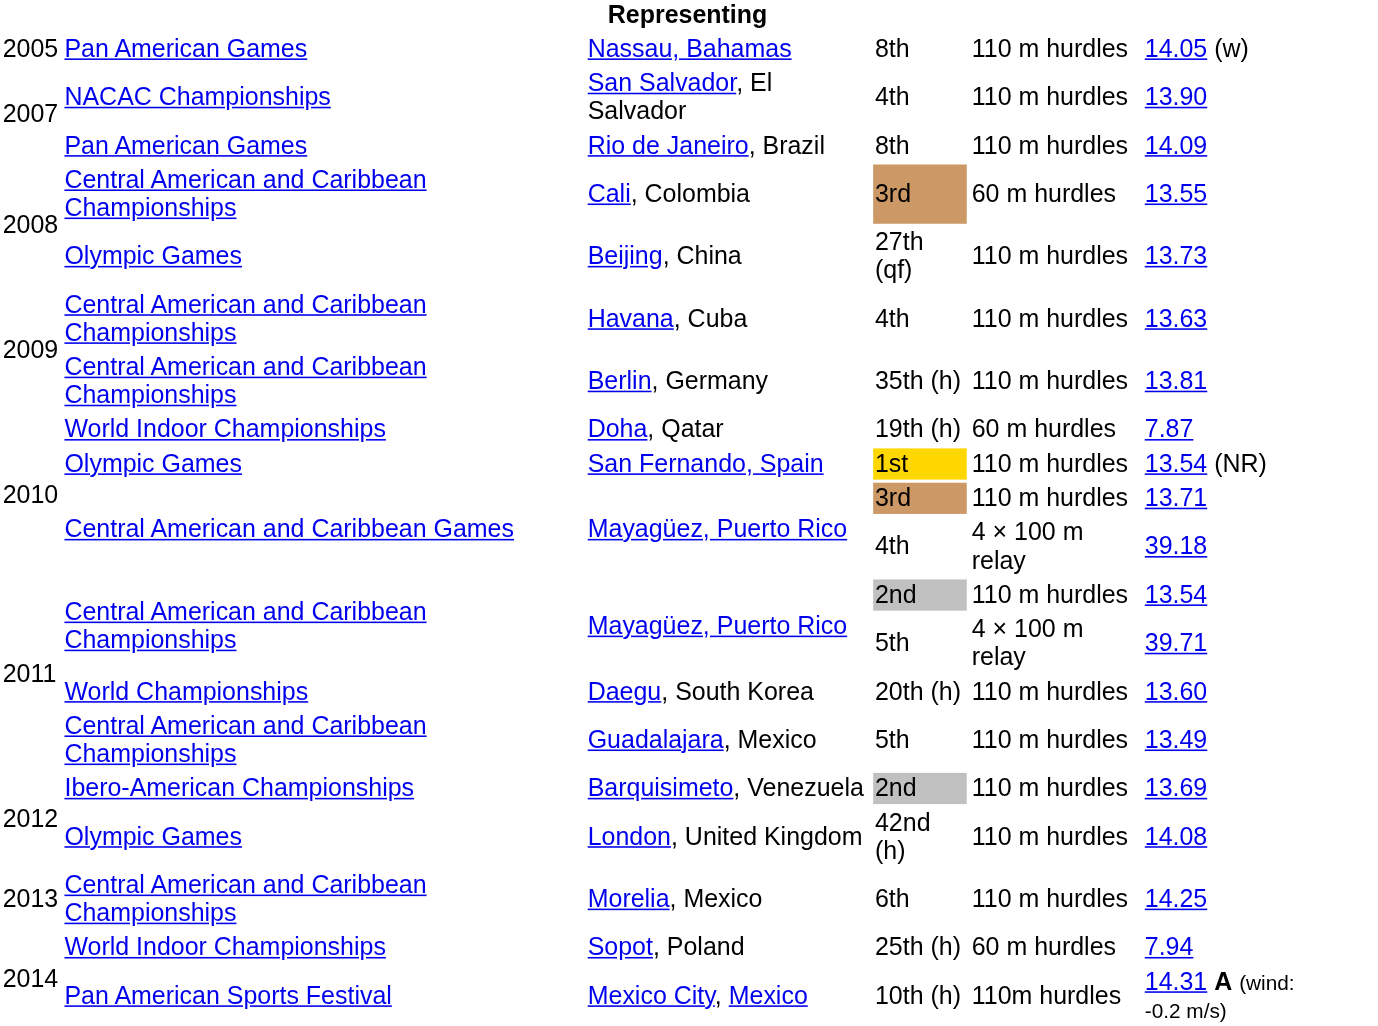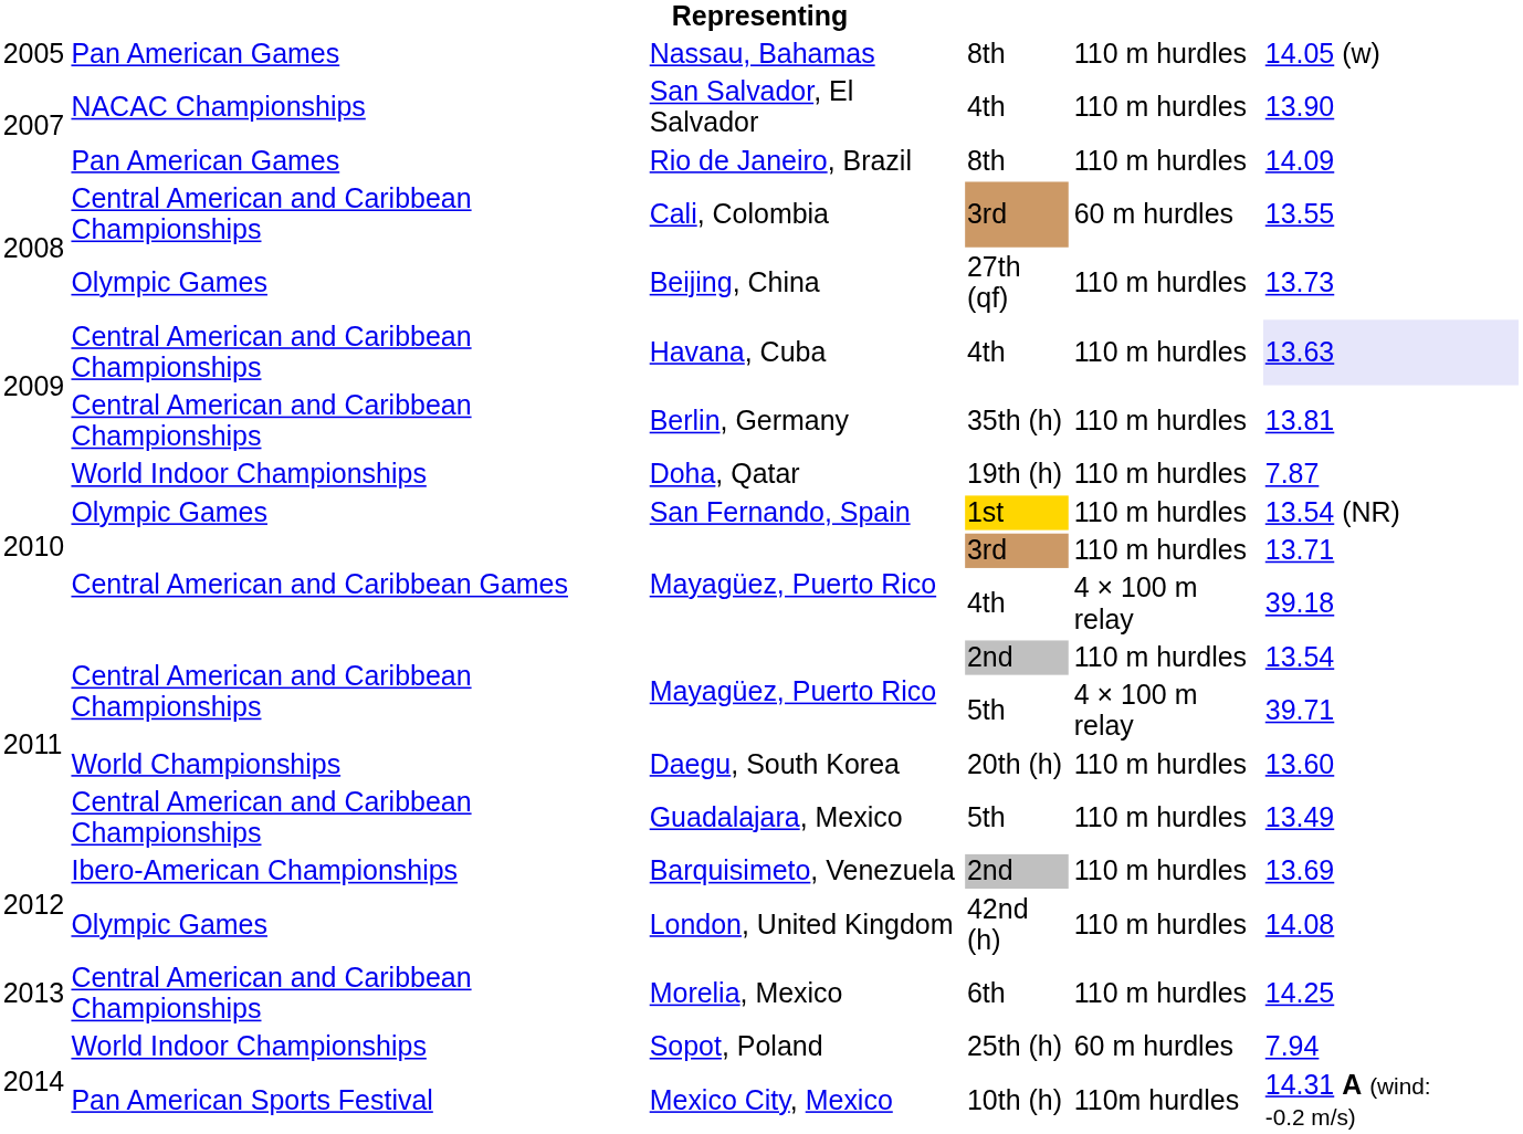Havana, Cuba | column 6: no background -> lavender background
Doha, Qatar | column 5: 60 m hurdles -> 110 m hurdles
